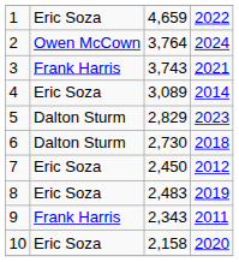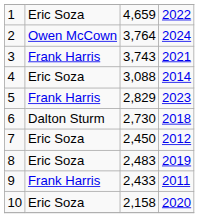4 | column 3: 3,089 -> 3,088
5 | column 2: Dalton Sturm -> Frank Harris
9 | column 3: 2,343 -> 2,433
